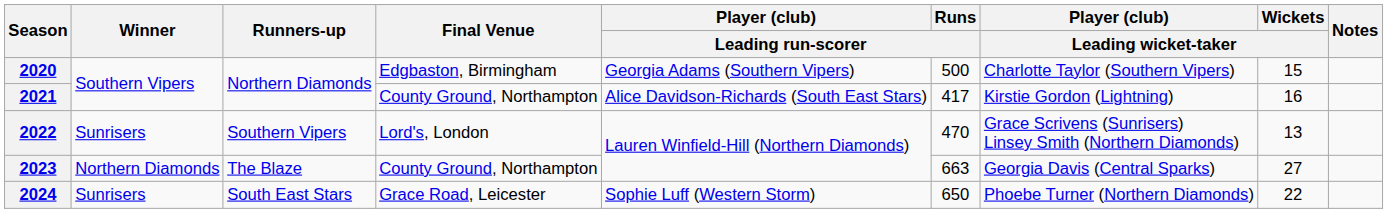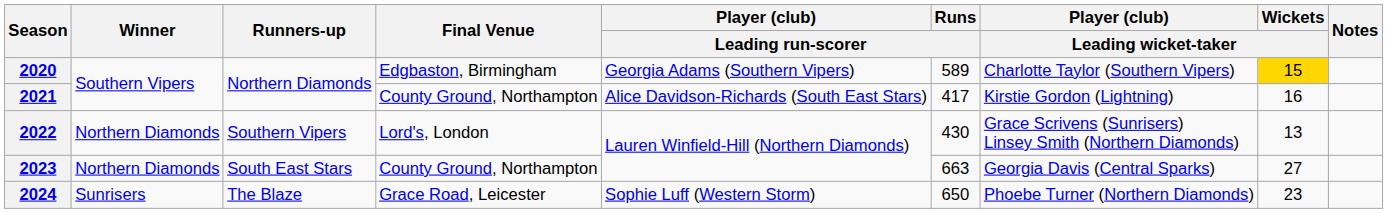2020 | Runs / Leading run-scorer: 500 -> 589
2020 | Wickets / Leading wicket-taker: no background -> gold background
2022 | Winner: Sunrisers -> Northern Diamonds
2022 | Runs / Leading run-scorer: 470 -> 430
2023 | Runners-up: The Blaze -> South East Stars
2024 | Runners-up: South East Stars -> The Blaze
2024 | Wickets / Leading wicket-taker: 22 -> 23
